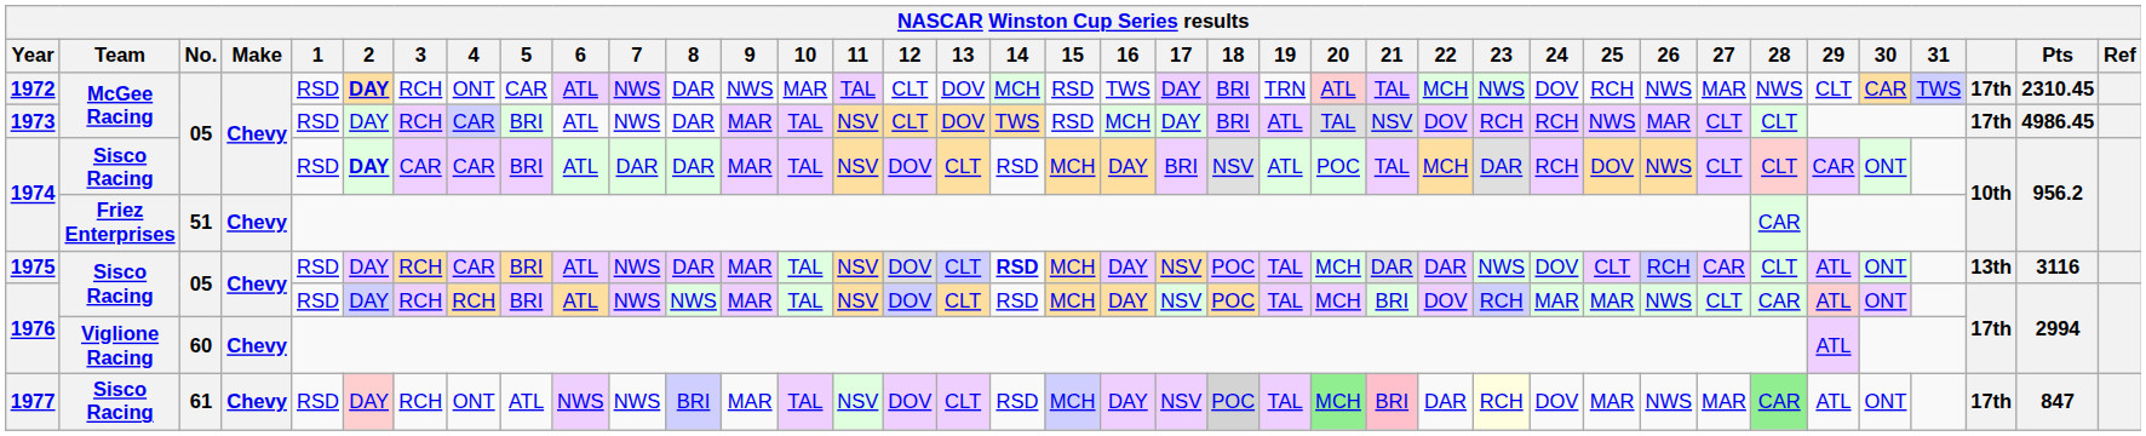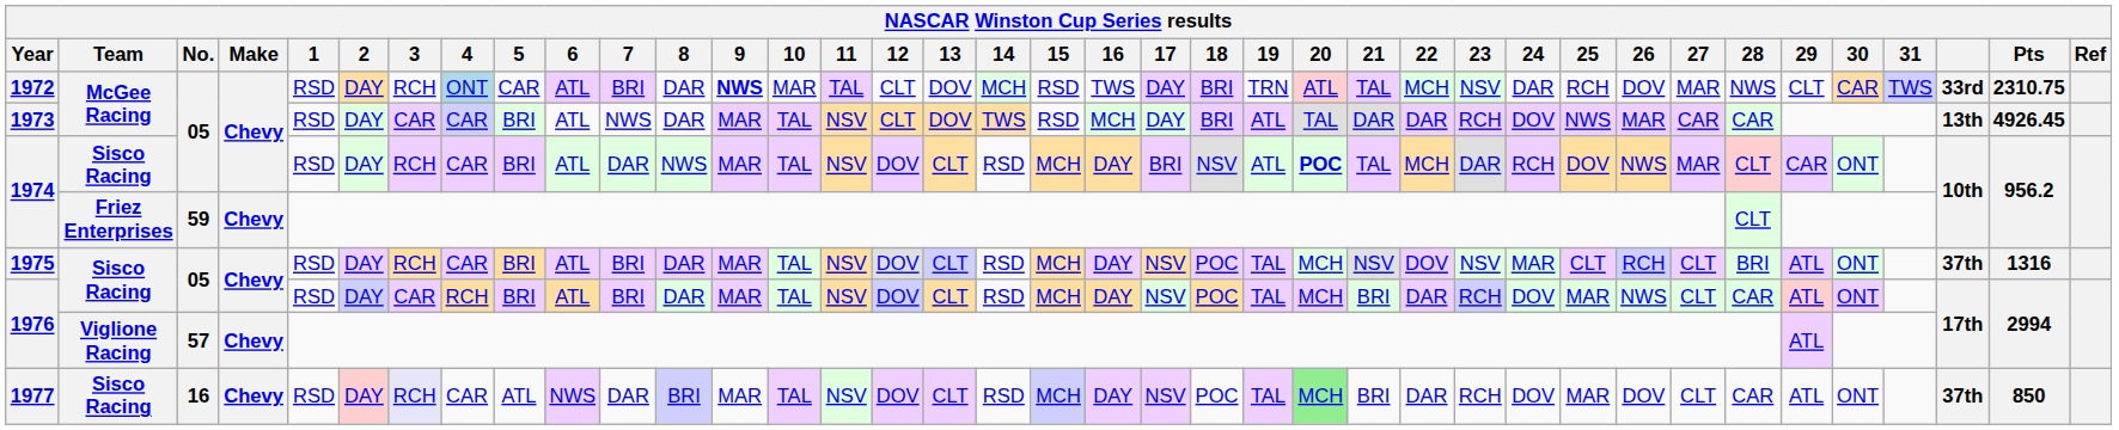1972 | 2: bold -> normal
1972 | 4: no background -> lightblue background
1972 | 7: NWS -> BRI
1972 | 9: normal -> bold
1972 | 23: NWS -> NSV
1972 | 24: DOV -> DAR
1972 | 26: NWS -> DOV
1972 | column 36: 17th -> 33rd
1972 | Pts: 2310.45 -> 2310.75
1973 | 3: RCH -> CAR
1973 | 21: NSV -> DAR
1973 | 22: DOV -> DAR
1973 | 24: RCH -> DOV
1973 | 27: CLT -> CAR
1973 | 28: CLT -> CAR
1973 | column 36: 17th -> 13th
1973 | Pts: 4986.45 -> 4926.45
1974 / Sisco Racing | 2: bold -> normal
1974 / Sisco Racing | 3: CAR -> RCH
1974 / Sisco Racing | 8: DAR -> NWS
1974 / Sisco Racing | 20: normal -> bold
1974 / Sisco Racing | 27: CLT -> MAR
1974 / Friez Enterprises | No.: 51 -> 59
1974 / Friez Enterprises | 28: CAR -> CLT
1975 | 7: NWS -> BRI
1975 | 14: bold -> normal
1975 | 21: DAR -> NSV
1975 | 22: DAR -> DOV
1975 | 23: NWS -> NSV
1975 | 24: DOV -> MAR
1975 | 27: CAR -> CLT
1975 | 28: CLT -> BRI
1975 | column 36: 13th -> 37th
1975 | Pts: 3116 -> 1316
1976 / Sisco Racing | 3: RCH -> CAR
1976 / Sisco Racing | 7: NWS -> BRI
1976 / Sisco Racing | 8: NWS -> DAR
1976 / Sisco Racing | 22: DOV -> DAR
1976 / Sisco Racing | 24: MAR -> DOV
1976 / Viglione Racing | No.: 60 -> 57
1977 | No.: 61 -> 16
1977 | 3: no background -> lavender background
1977 | 4: ONT -> CAR
1977 | 7: NWS -> DAR
1977 | 18: lightgrey background -> no background
1977 | 21: pink background -> no background
1977 | 23: lightyellow background -> no background
1977 | 26: NWS -> DOV
1977 | 27: MAR -> CLT
1977 | 28: lightgreen background -> no background
1977 | column 36: 17th -> 37th
1977 | Pts: 847 -> 850
